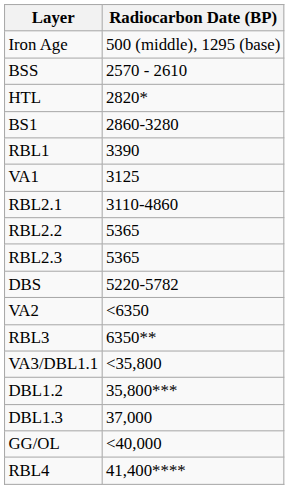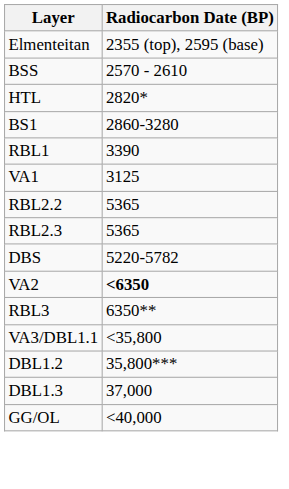- row: Iron Age | 500 (middle), 1295 (base)
+ row: Elmenteitan | 2355 (top), 2595 (base)
- row: RBL2.1 | 3110-4860
VA2 | Radiocarbon Date (BP): normal -> bold
- row: RBL4 | 41,400****
